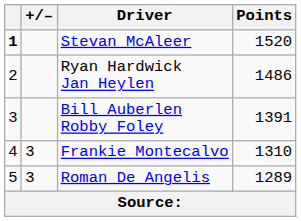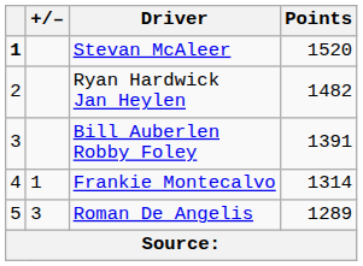Ryan Hardwick Jan Heylen | Points: 1486 -> 1482
Frankie Montecalvo | +/–: 3 -> 1
Frankie Montecalvo | Points: 1310 -> 1314
